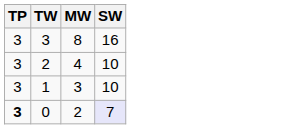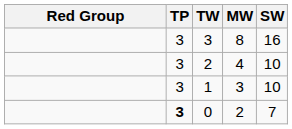+ column: Red Group
0 | SW: lavender background -> no background
